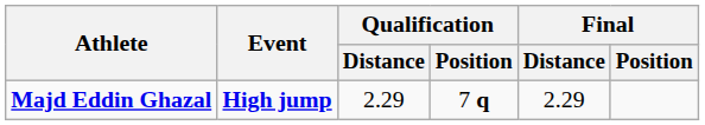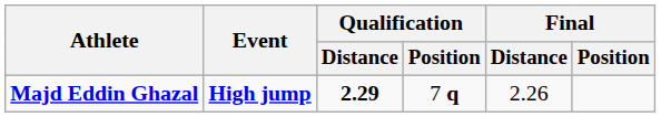Majd Eddin Ghazal | Qualification / Distance: normal -> bold
Majd Eddin Ghazal | Final / Distance: 2.29 -> 2.26
